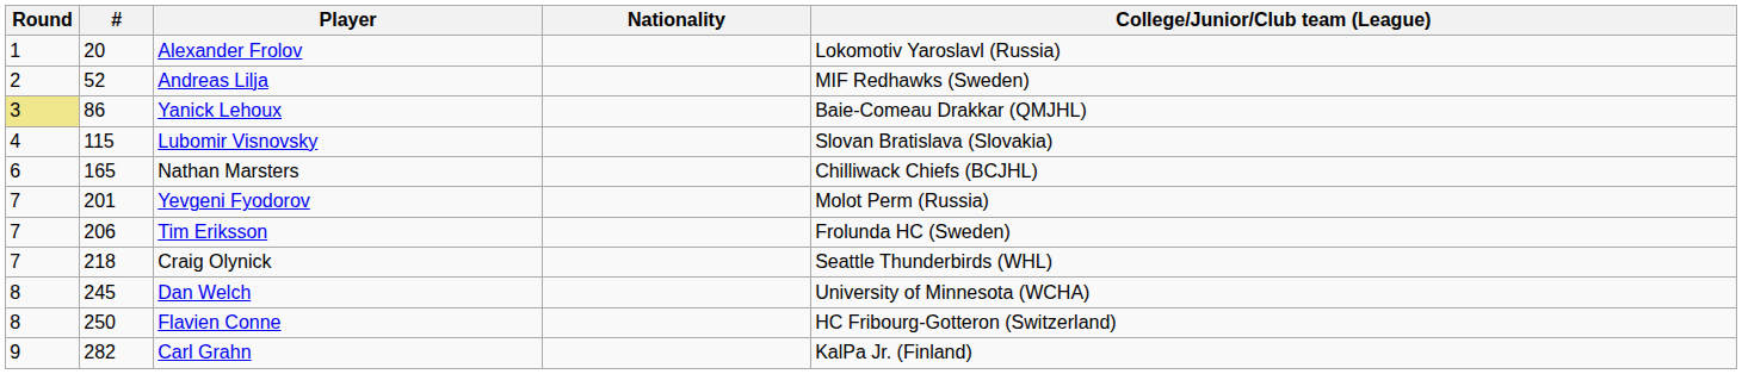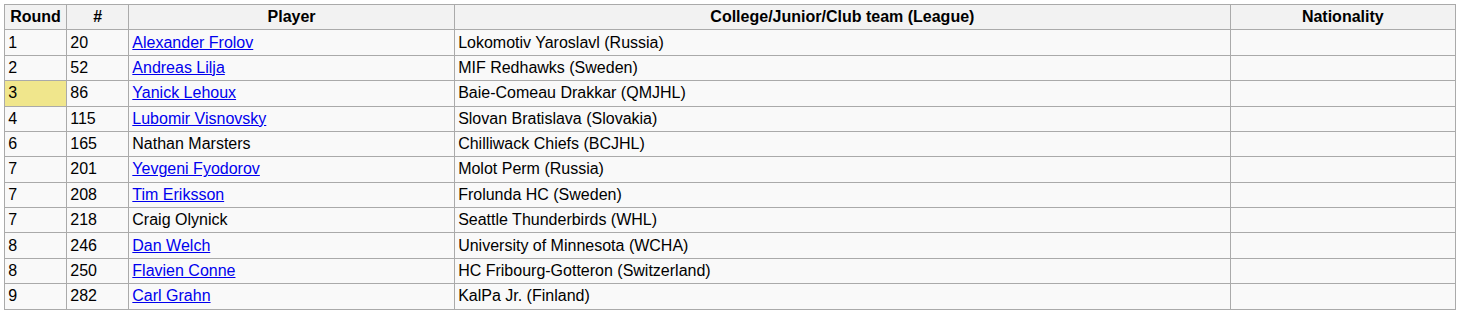columns swapped: Nationality <-> College/Junior/Club team (League)
Tim Eriksson | #: 206 -> 208
Dan Welch | #: 245 -> 246
